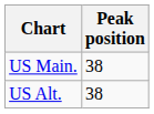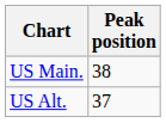US Alt. | Peak position: 38 -> 37
